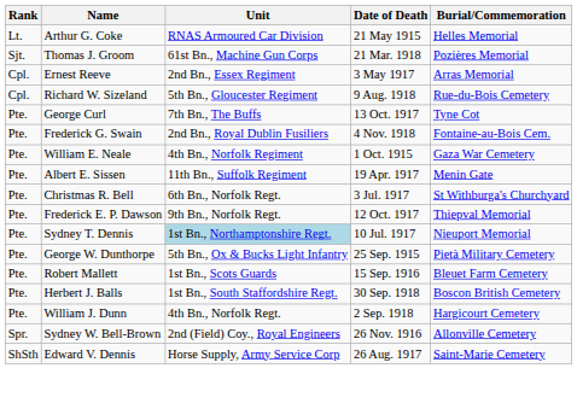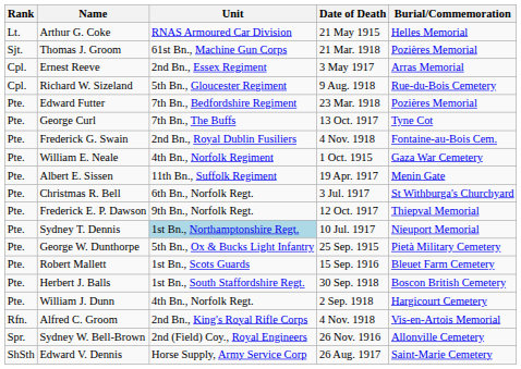+ row: Pte. | Edward Futter | 7th Bn., Bedfordshire Regiment | 23 Mar. 1918 | Pozières Memorial
+ row: Rfn. | Alfred C. Groom | 2nd Bn., King's Royal Rifle Corps | 4 Nov. 1918 | Vis-en-Artois Memorial
